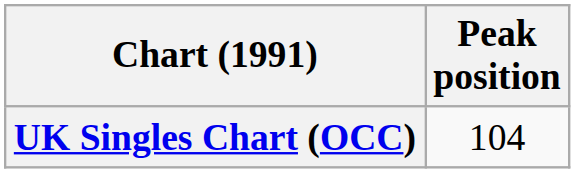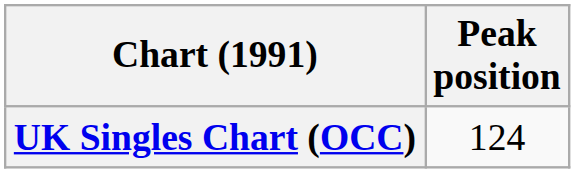UK Singles Chart (OCC) | Peak position: 104 -> 124
